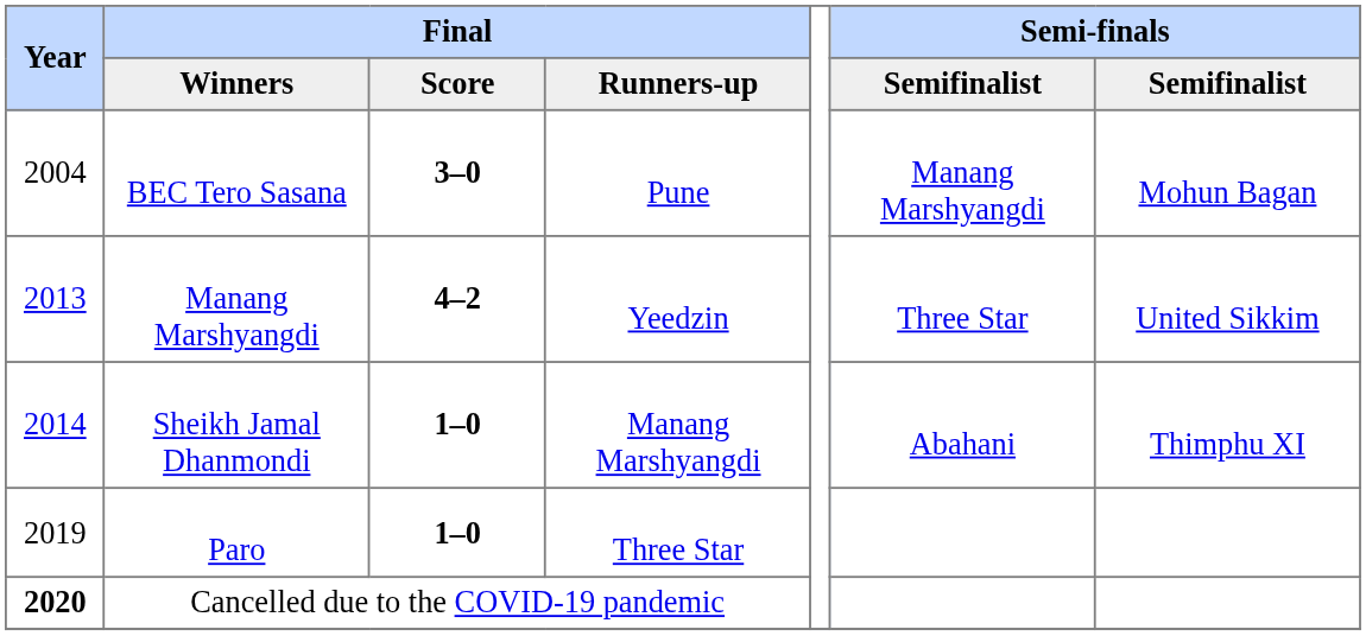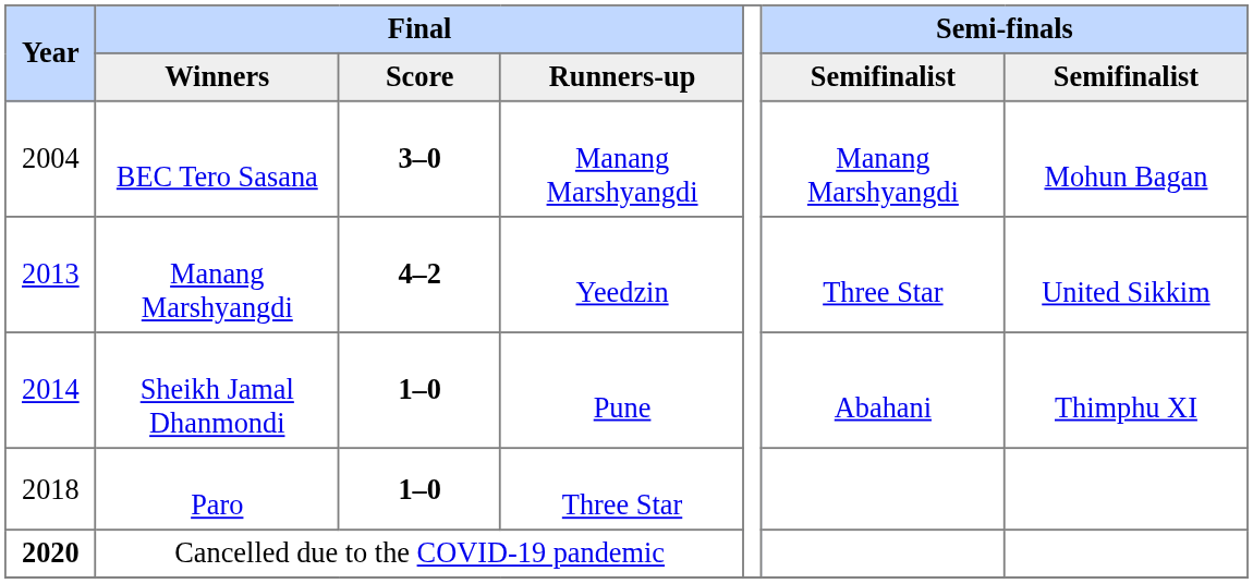BEC Tero Sasana | Final / Runners-up: Pune -> Manang Marshyangdi
Sheikh Jamal Dhanmondi | Final / Runners-up: Manang Marshyangdi -> Pune
Paro | Year: 2019 -> 2018
